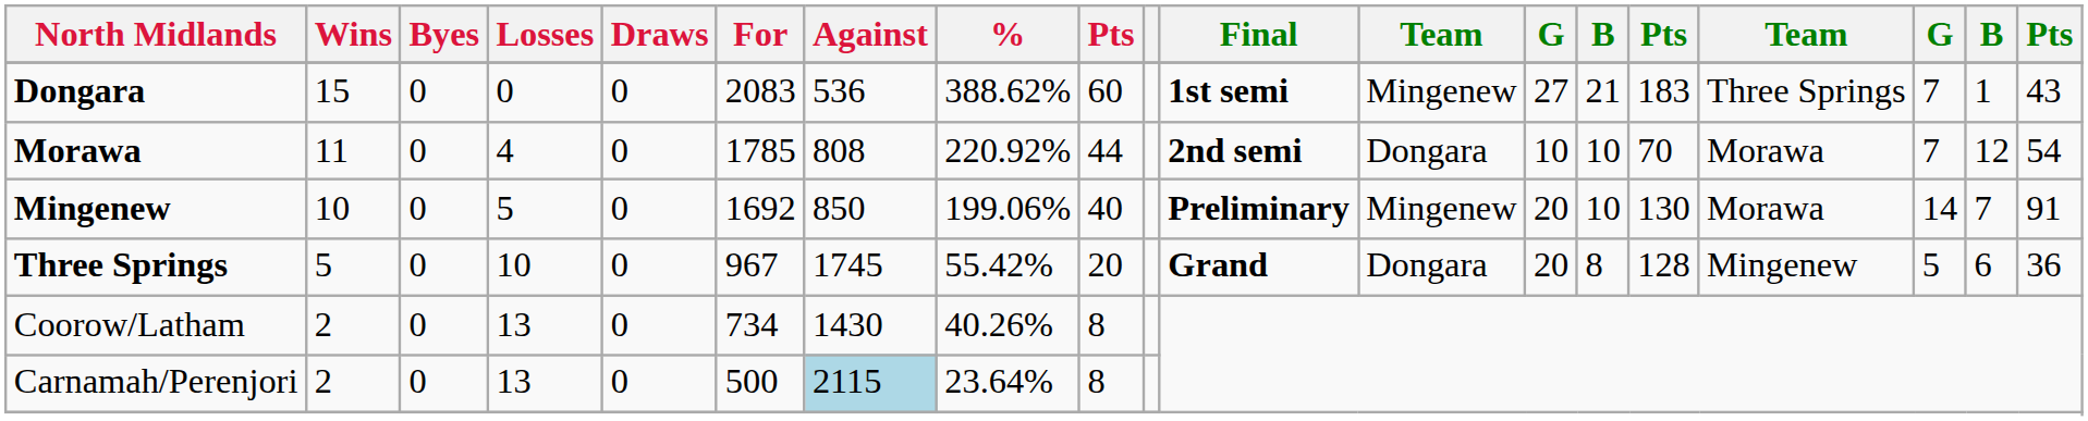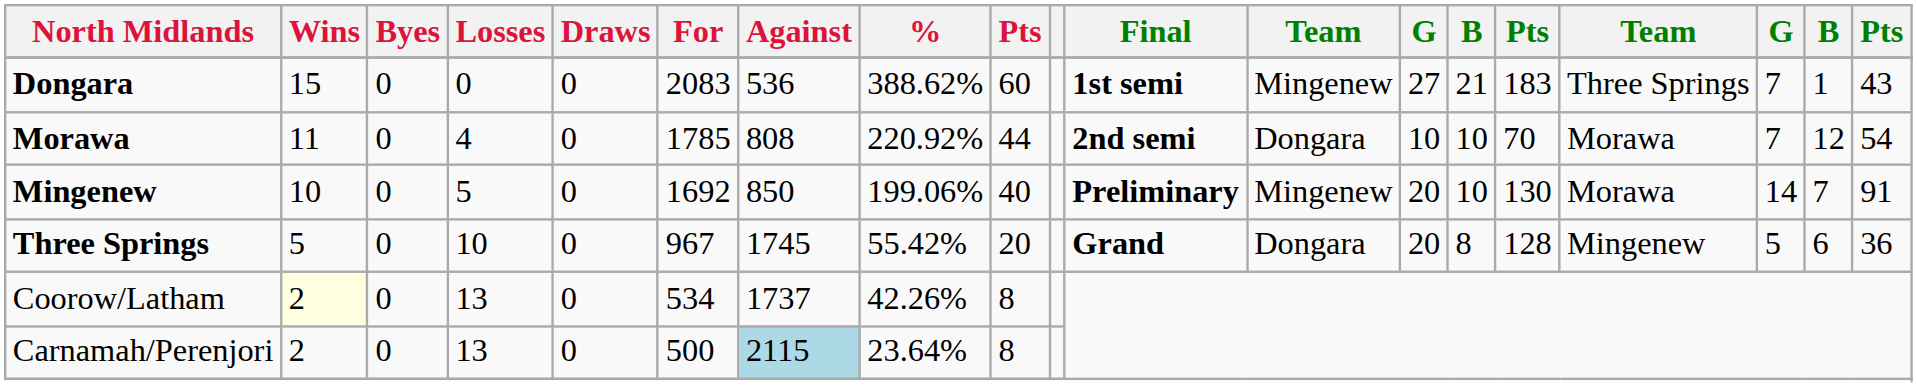Coorow/Latham | Wins: no background -> lightyellow background
Coorow/Latham | For: 734 -> 534
Coorow/Latham | Against: 1430 -> 1737
Coorow/Latham | %: 40.26% -> 42.26%
